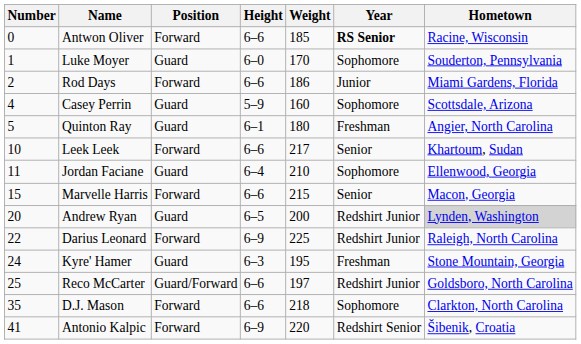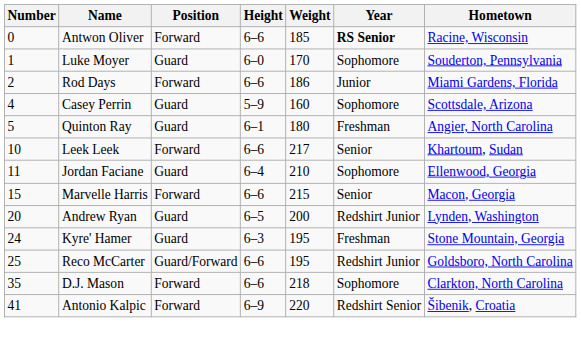Andrew Ryan | Hometown: lightgrey background -> no background
- row: 22 | Darius Leonard | Forward | 6–9 | 225 | Redshirt Junior | Raleigh, North Carolina
Reco McCarter | Weight: 197 -> 195
